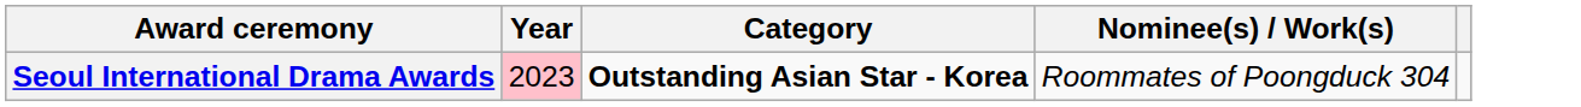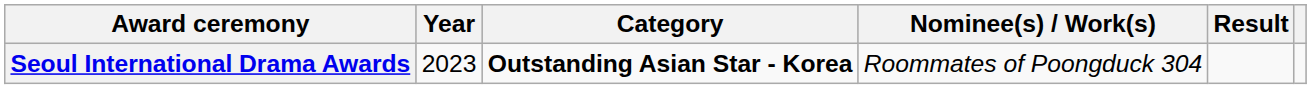+ column: Result
Seoul International Drama Awards | Year: pink background -> no background
